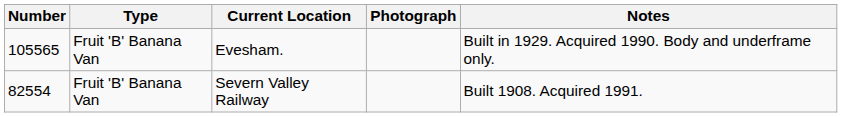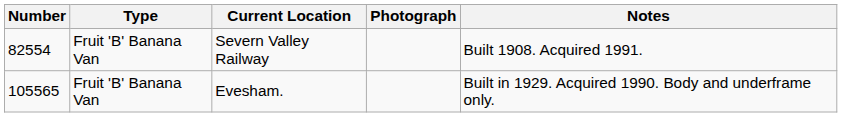rows swapped: Severn Valley Railway <-> Evesham.
